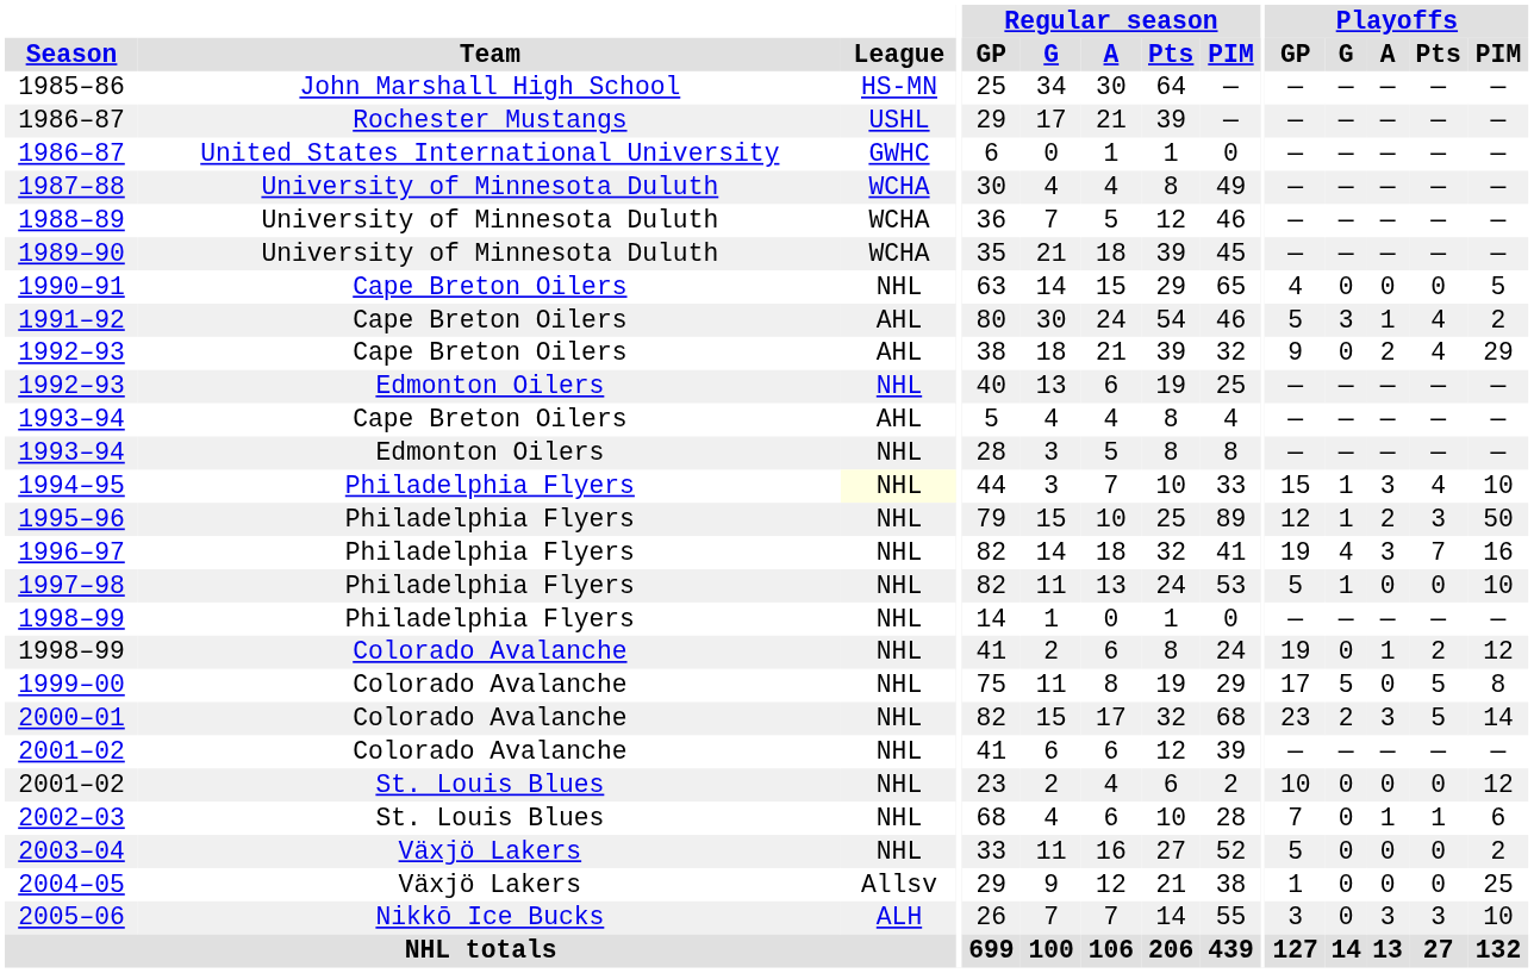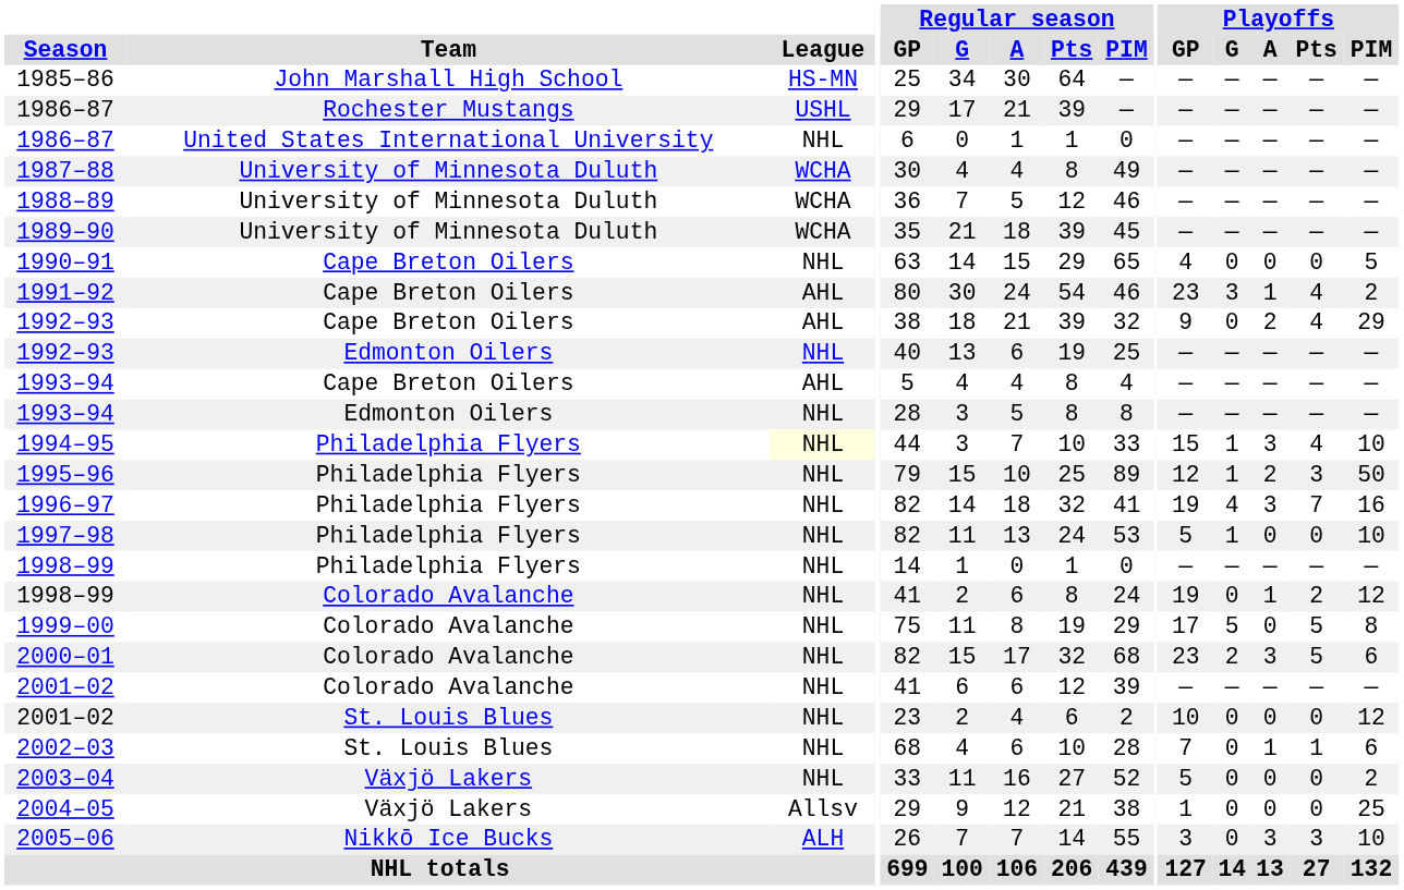1986–87 / United States International University | League: GWHC -> NHL
1991–92 | Playoffs / GP: 5 -> 23
2000–01 | Playoffs / PIM: 14 -> 6
